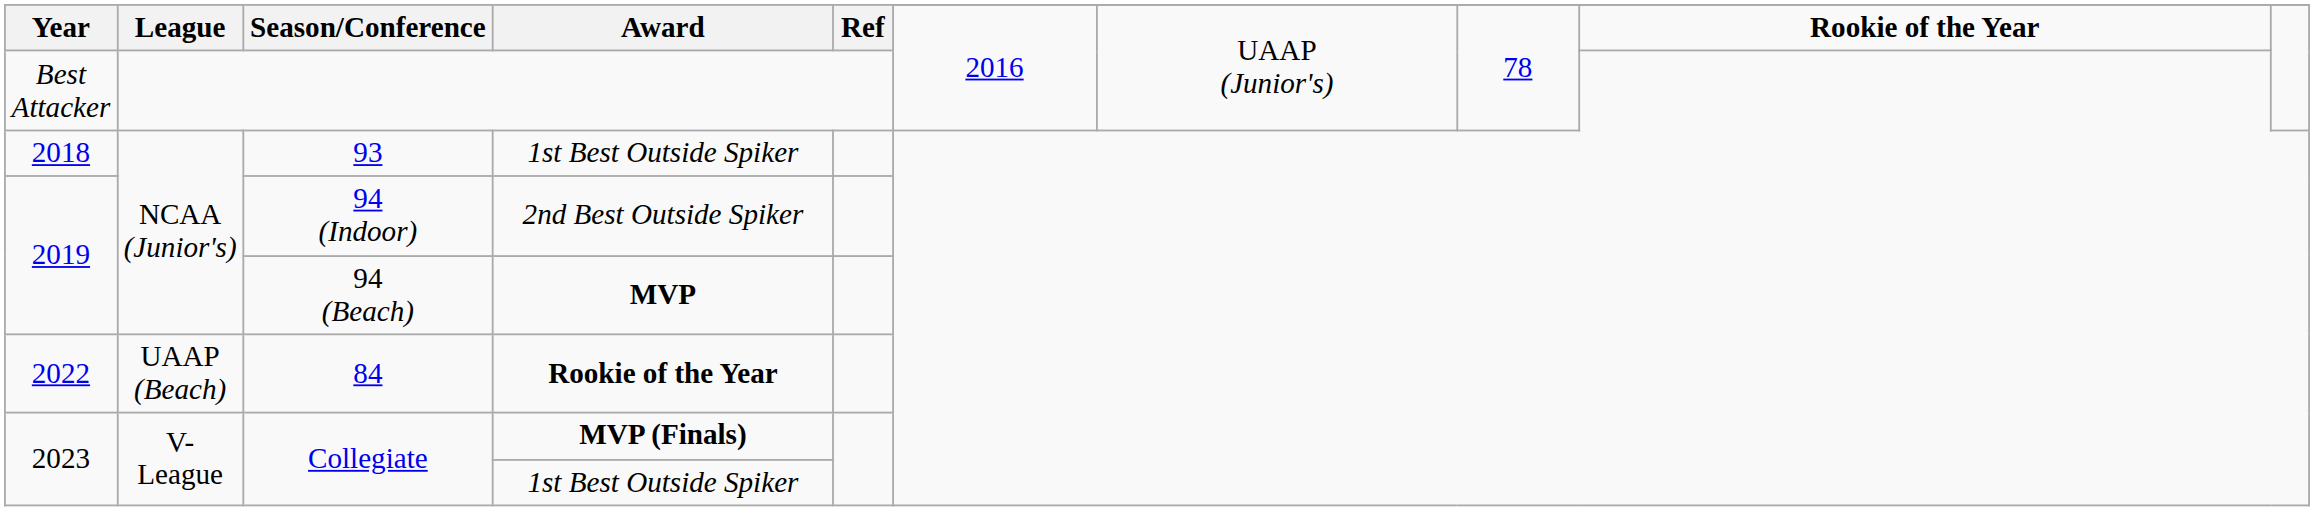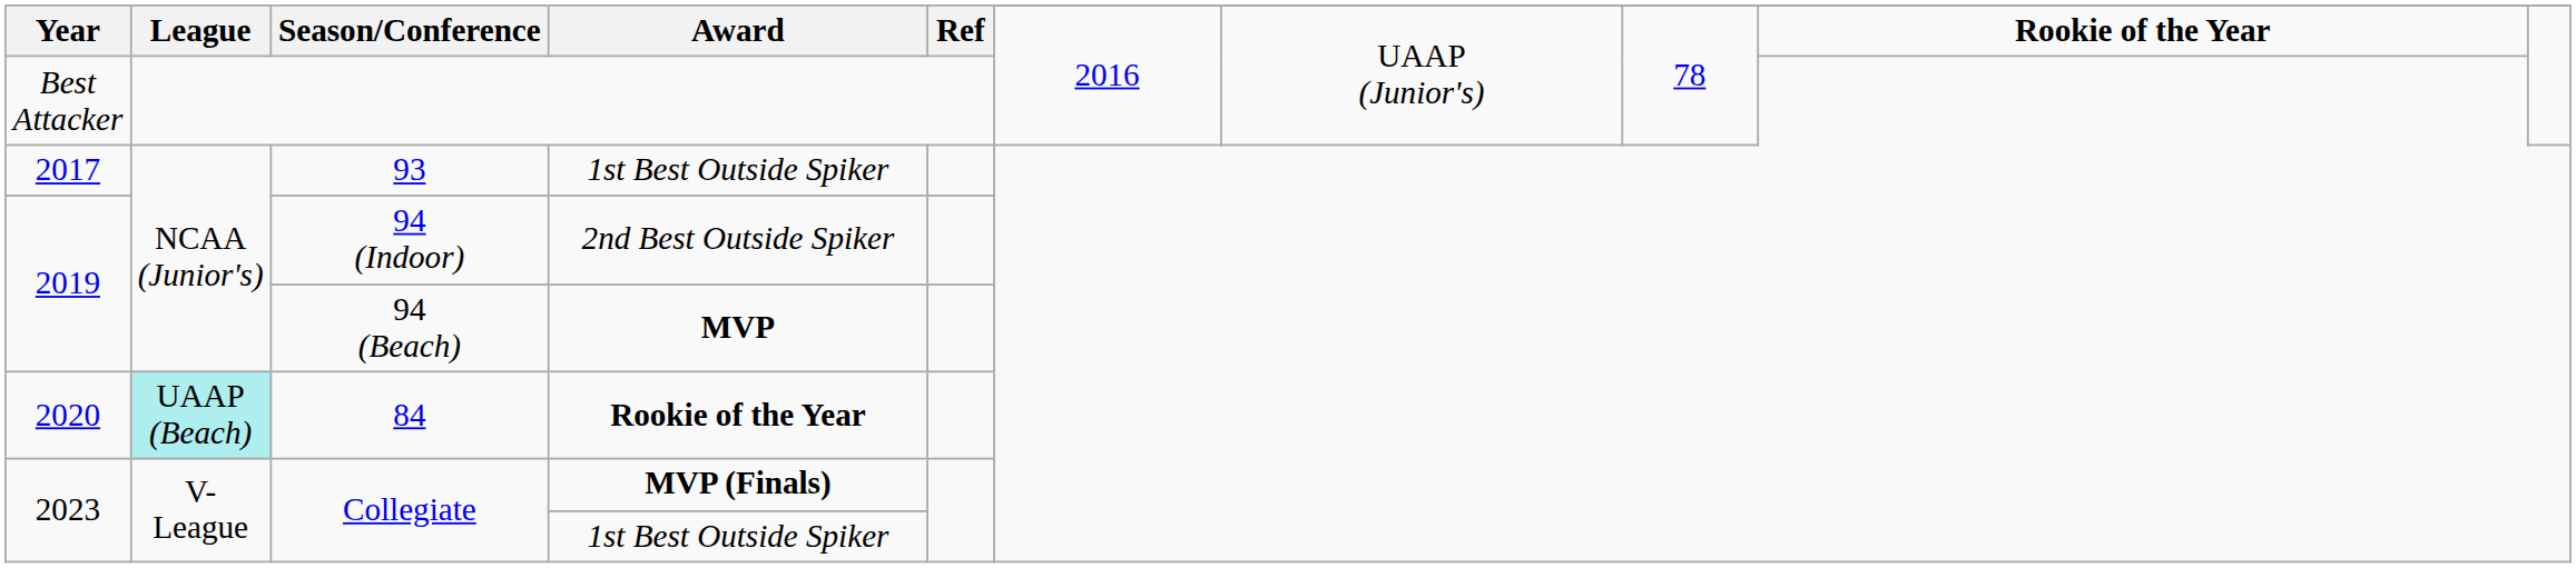93 | Year: 2018 -> 2017
84 | Year: 2022 -> 2020
84 | League: no background -> paleturquoise background
